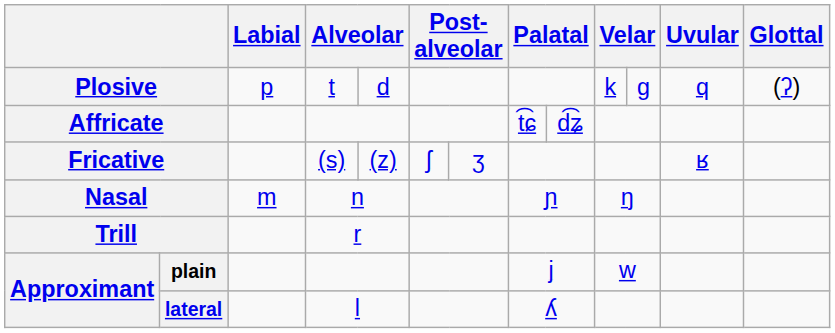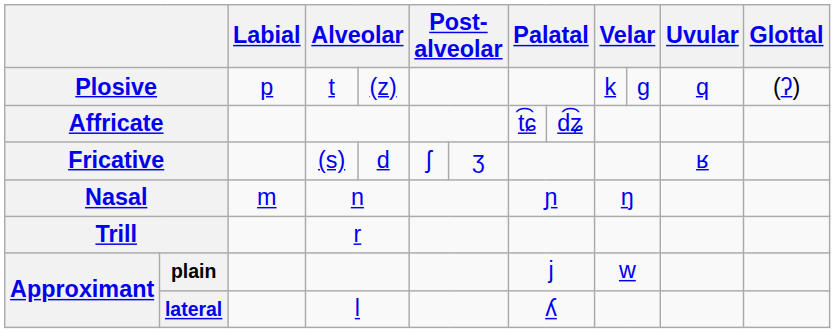Plosive | column 5: d -> (z)
Fricative | column 5: (z) -> d
